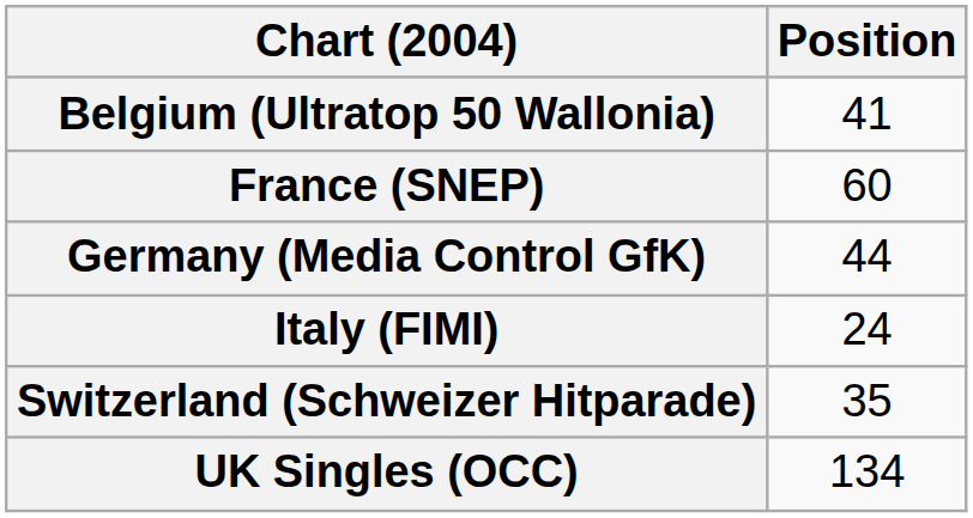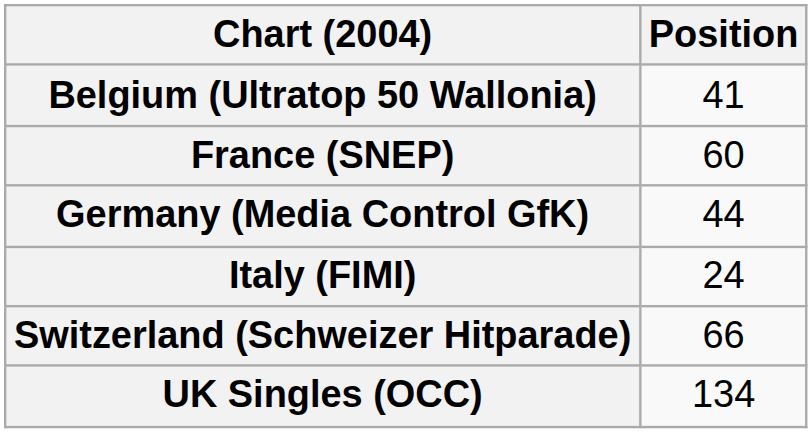Switzerland (Schweizer Hitparade) | Position: 35 -> 66
